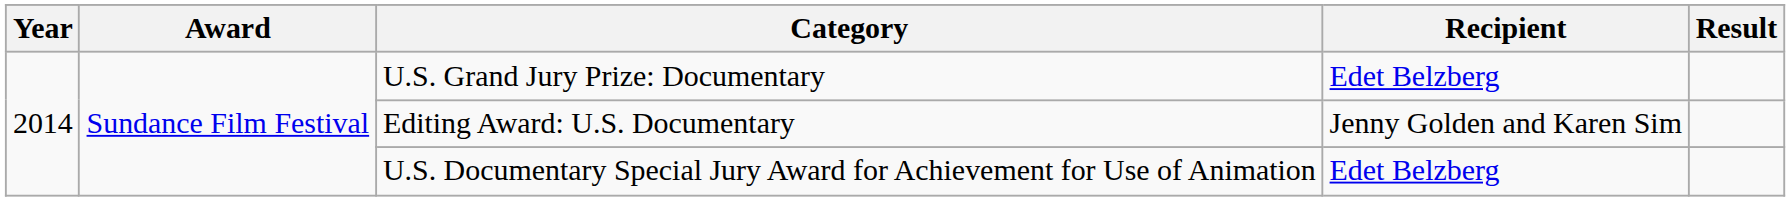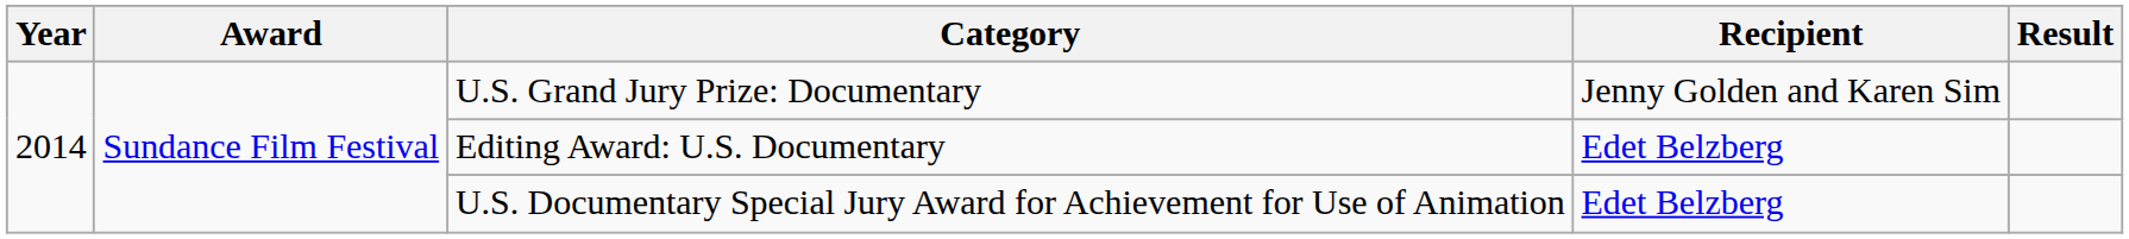U.S. Grand Jury Prize: Documentary | Recipient: Edet Belzberg -> Jenny Golden and Karen Sim
Editing Award: U.S. Documentary | Recipient: Jenny Golden and Karen Sim -> Edet Belzberg
